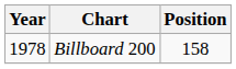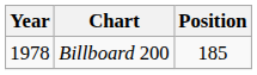Billboard 200 | Position: 158 -> 185
